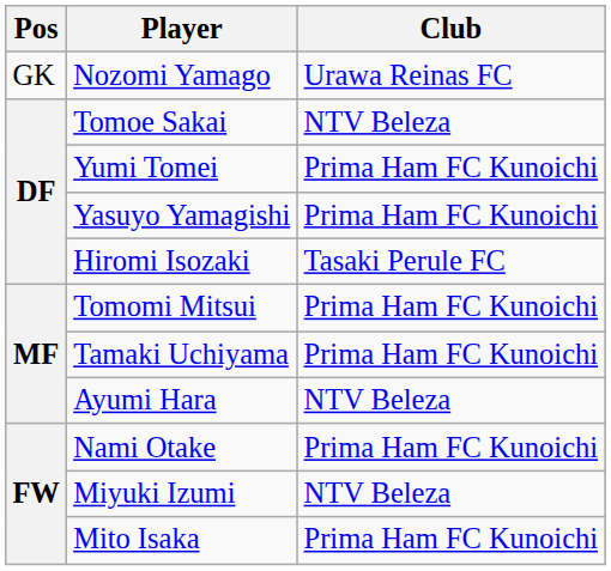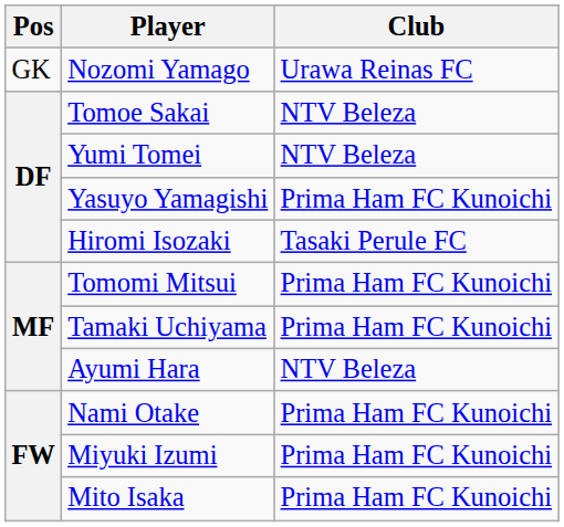Yumi Tomei | Club: Prima Ham FC Kunoichi -> NTV Beleza
Miyuki Izumi | Club: NTV Beleza -> Prima Ham FC Kunoichi
